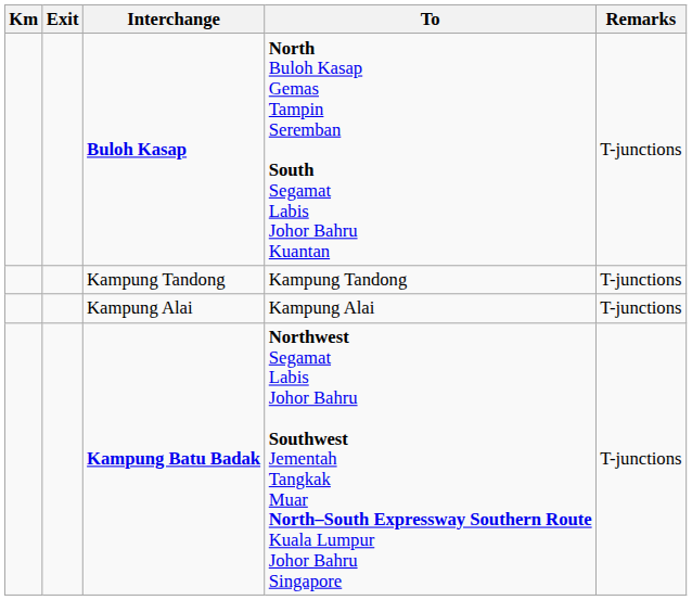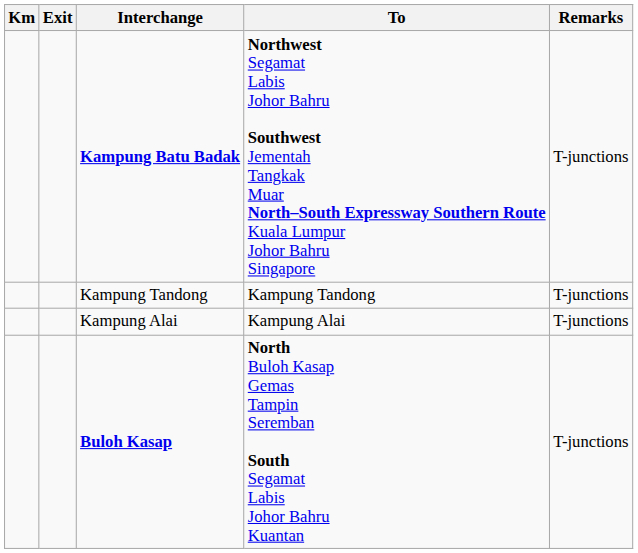rows swapped: Buloh Kasap <-> Kampung Batu Badak
